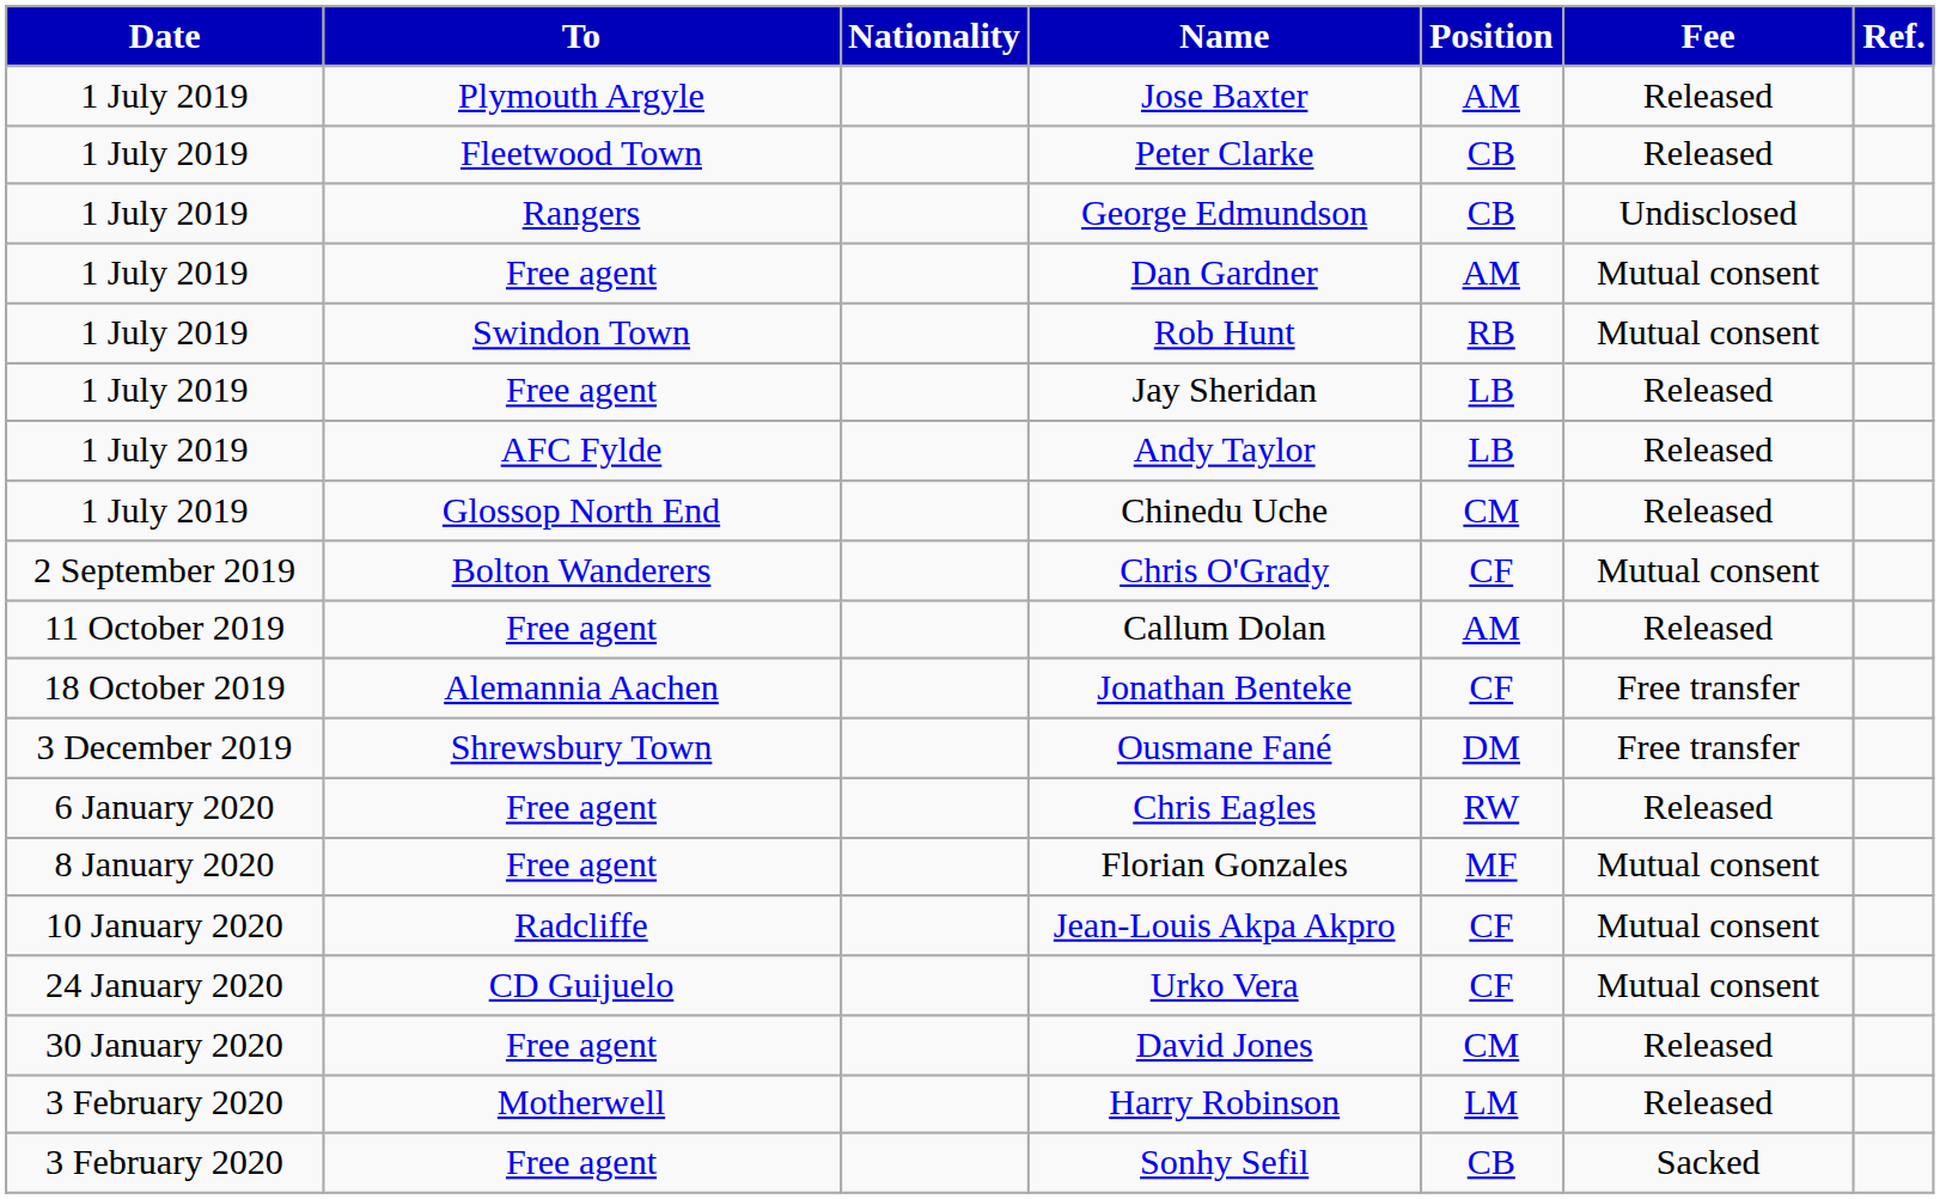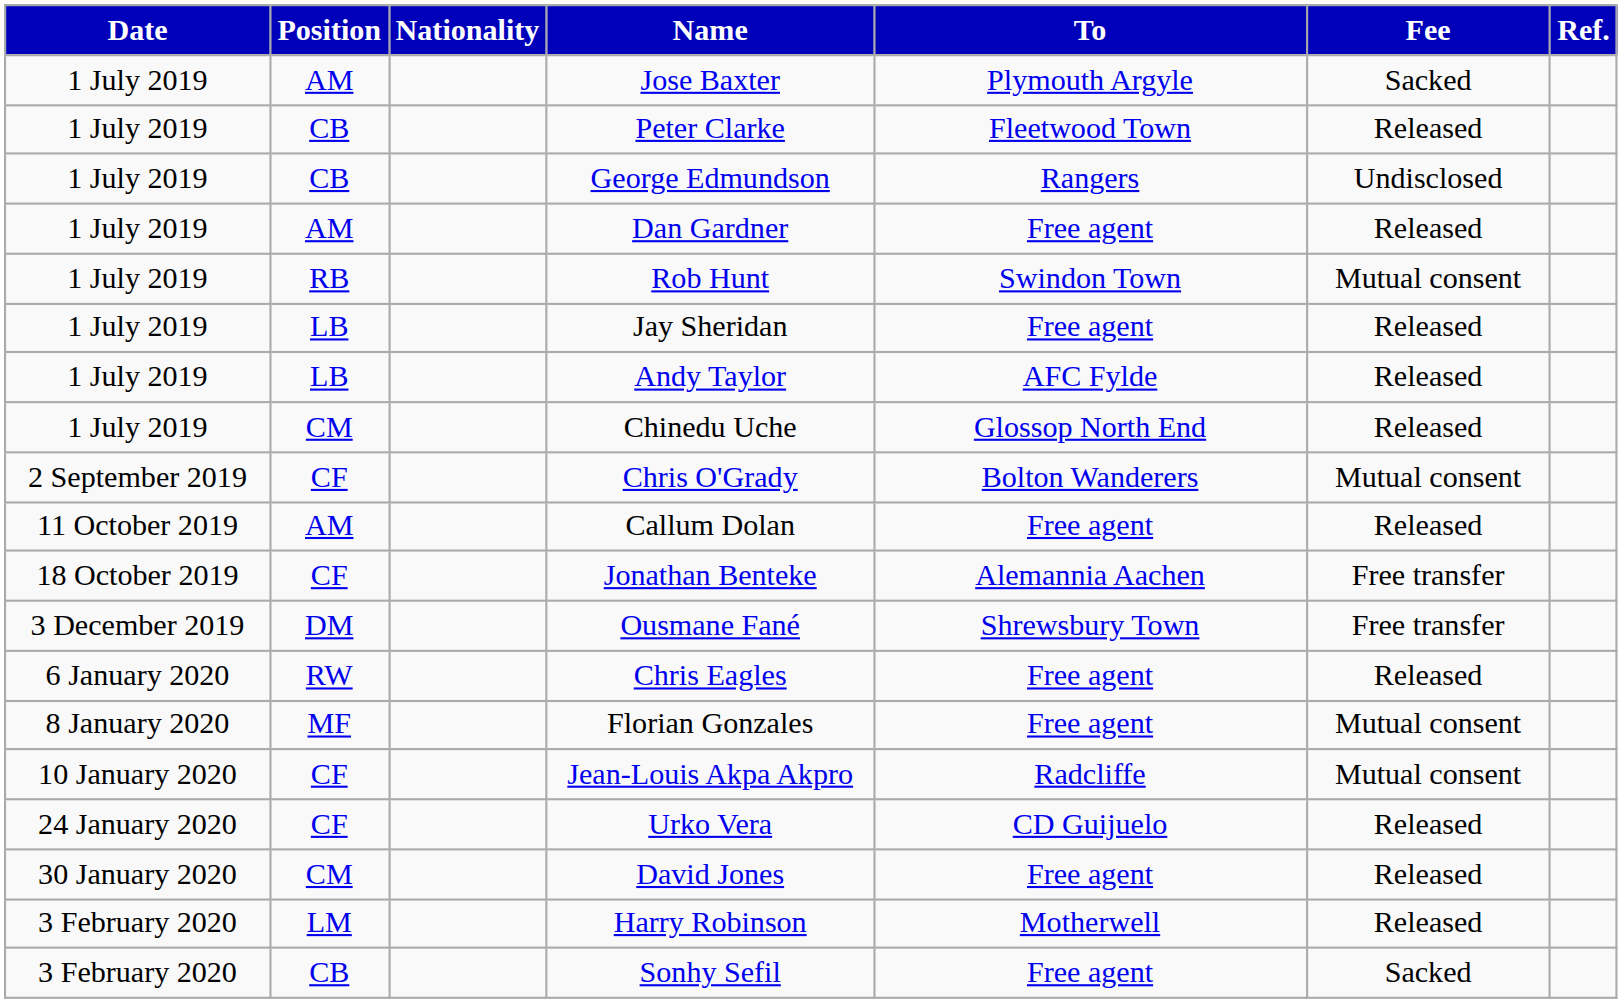columns swapped: Position <-> To
Jose Baxter | Fee: Released -> Sacked
Dan Gardner | Fee: Mutual consent -> Released
Urko Vera | Fee: Mutual consent -> Released
